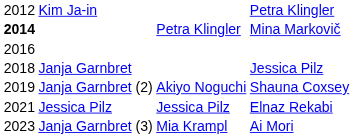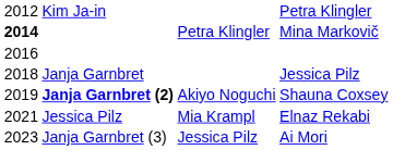Shauna Coxsey | column 2: normal -> bold
Elnaz Rekabi | column 3: Jessica Pilz -> Mia Krampl
Ai Mori | column 3: Mia Krampl -> Jessica Pilz
